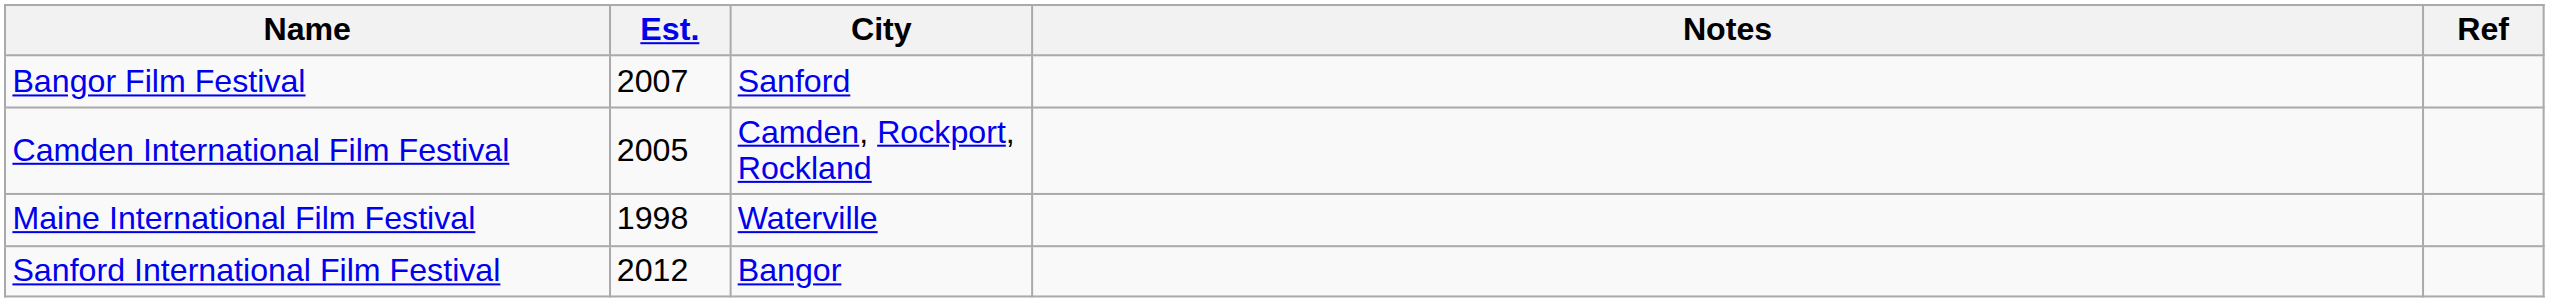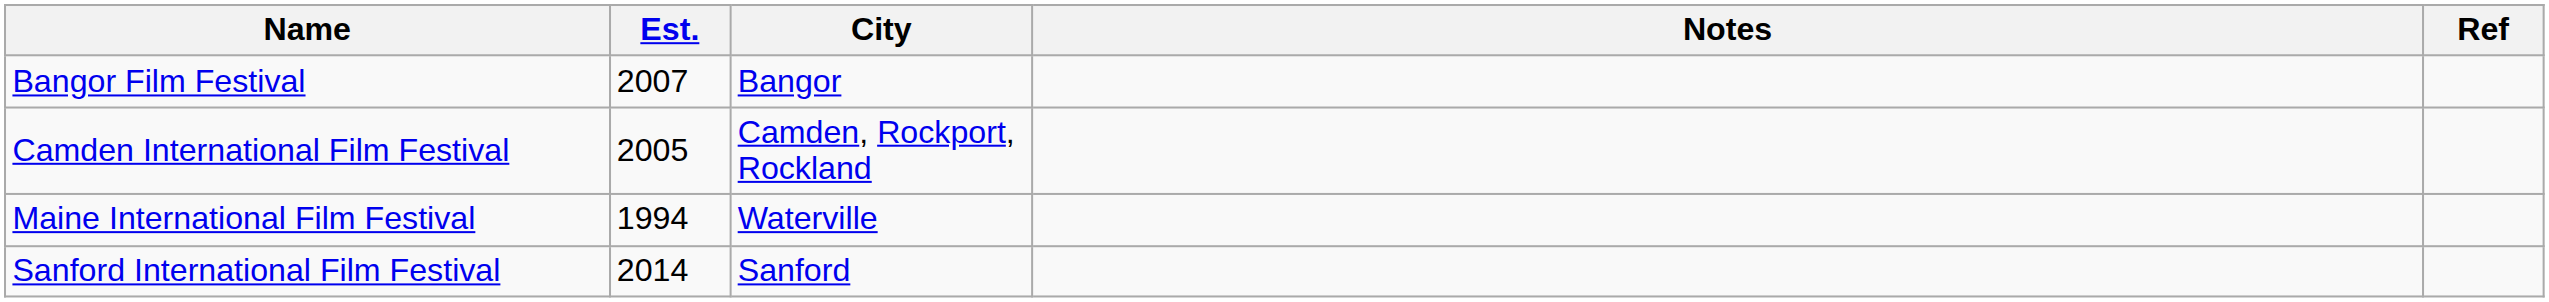Bangor Film Festival | City: Sanford -> Bangor
Maine International Film Festival | Est.: 1998 -> 1994
Sanford International Film Festival | Est.: 2012 -> 2014
Sanford International Film Festival | City: Bangor -> Sanford
